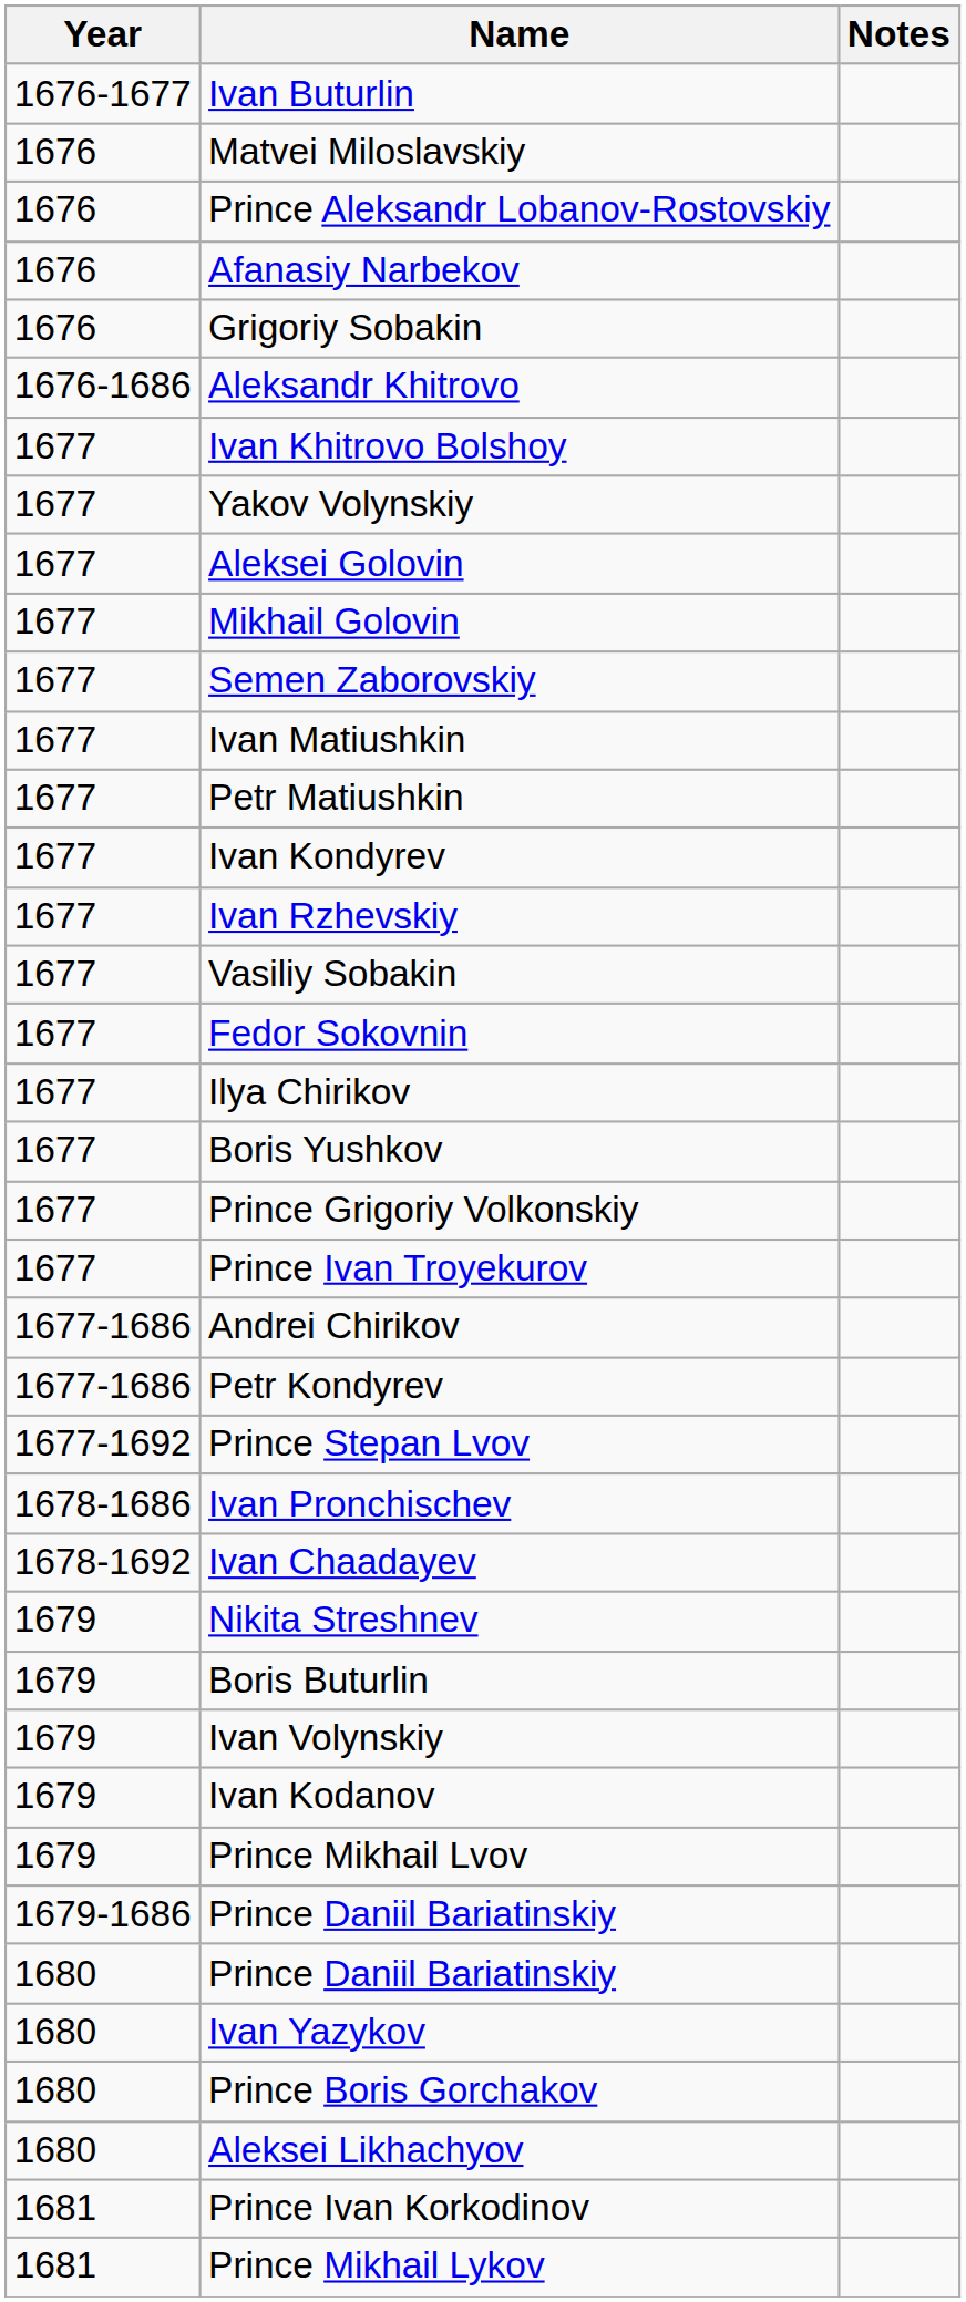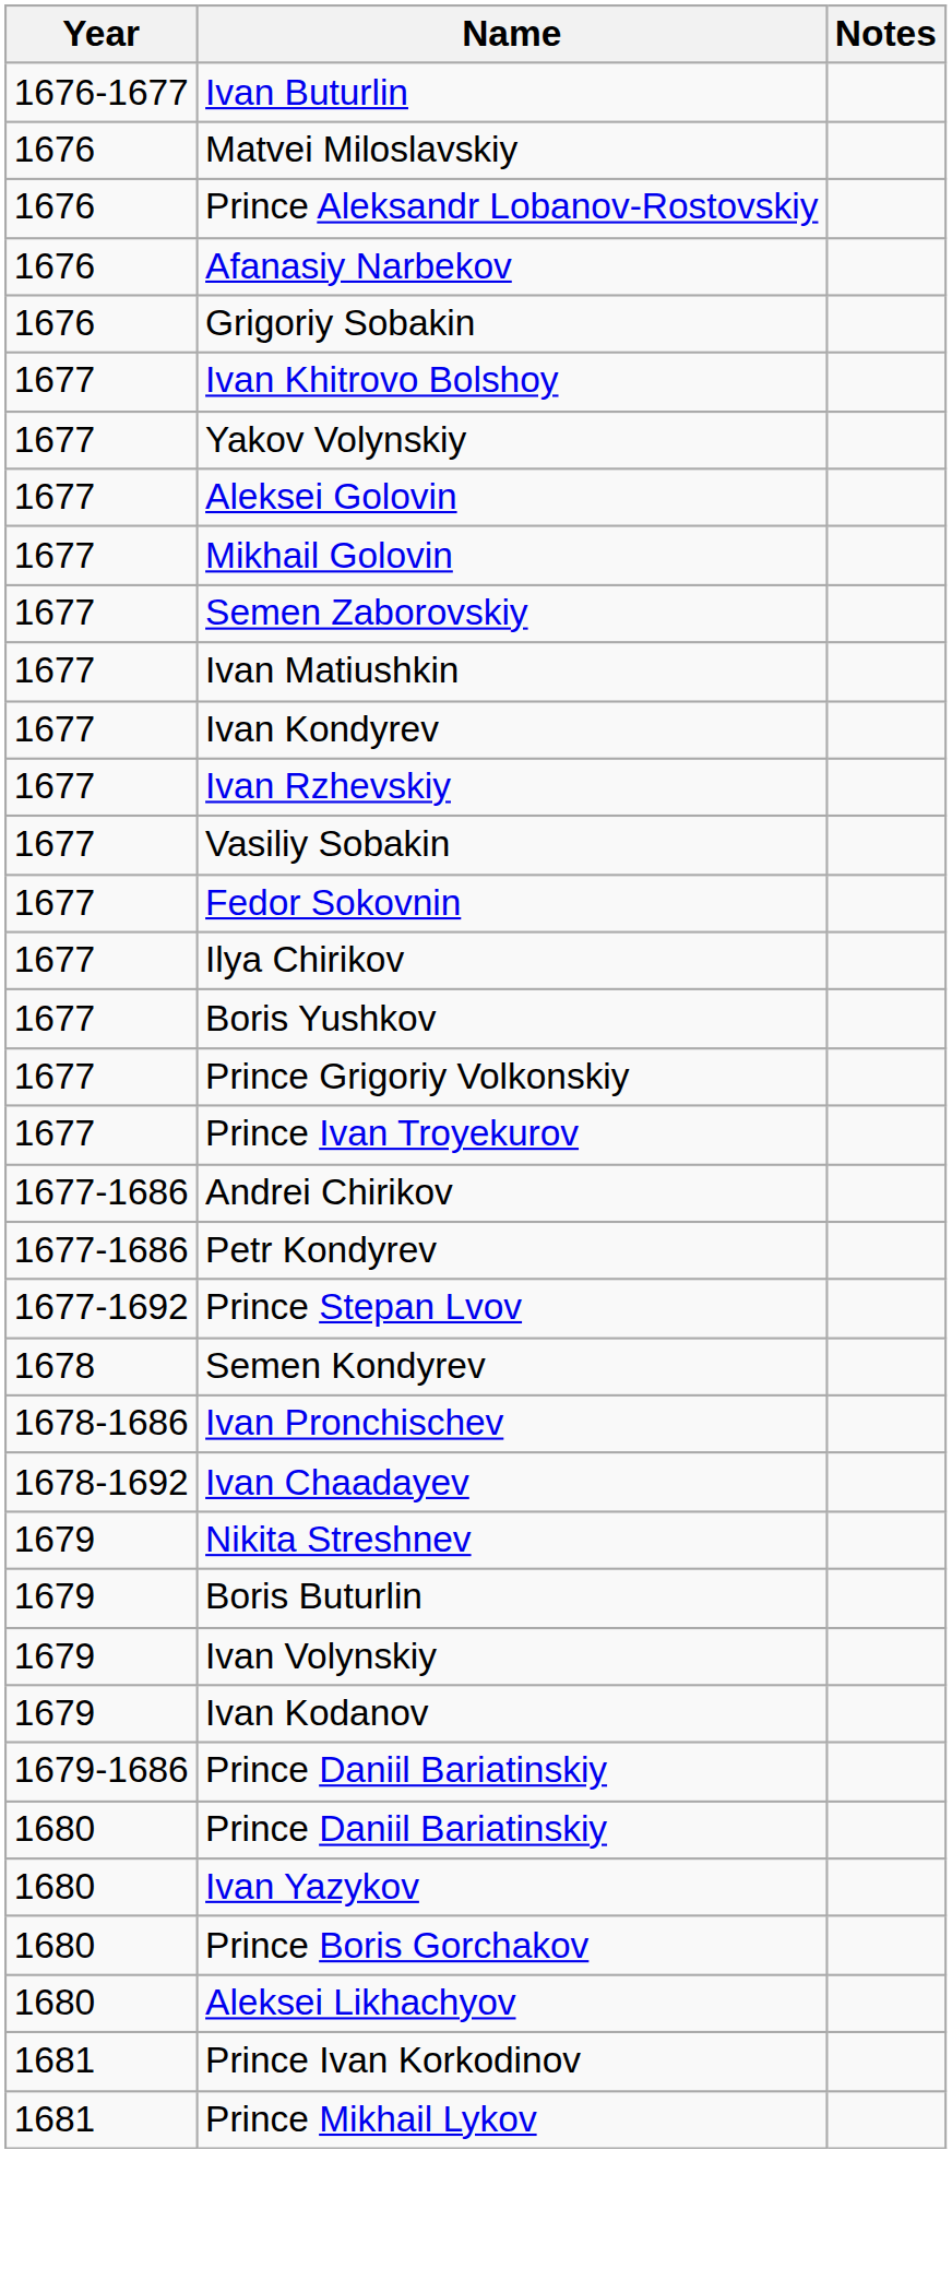- row: 1676-1686 | Aleksandr Khitrovo
- row: 1677 | Petr Matiushkin
+ row: 1678 | Semen Kondyrev
- row: 1679 | Prince Mikhail Lvov
